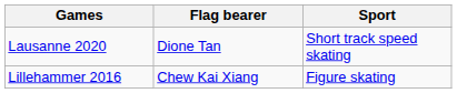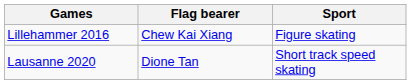rows swapped: Lillehammer 2016 <-> Lausanne 2020
